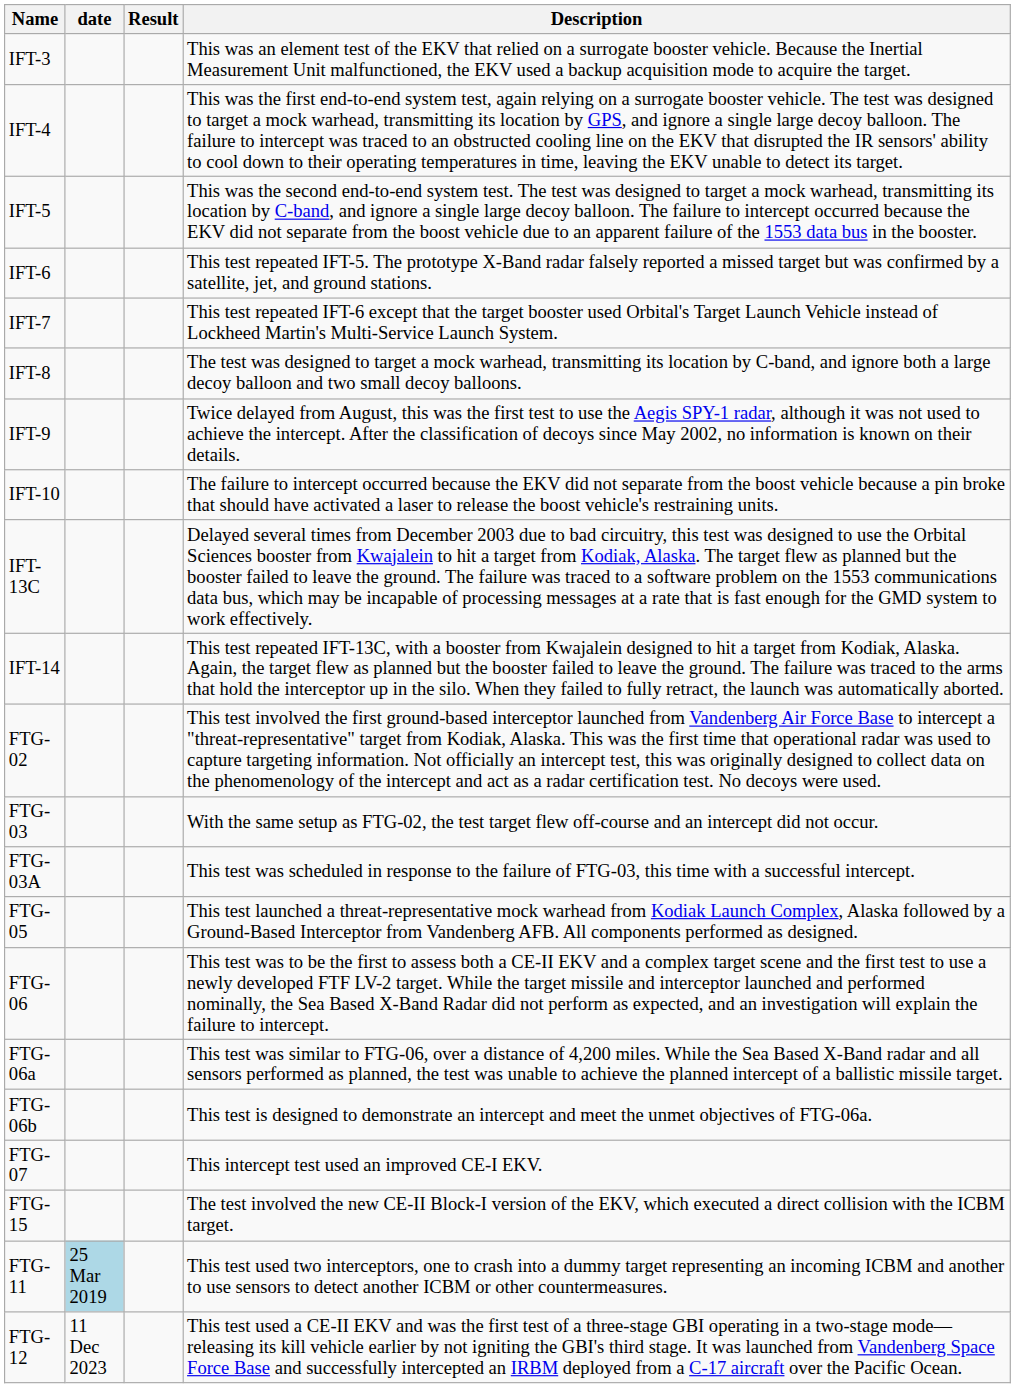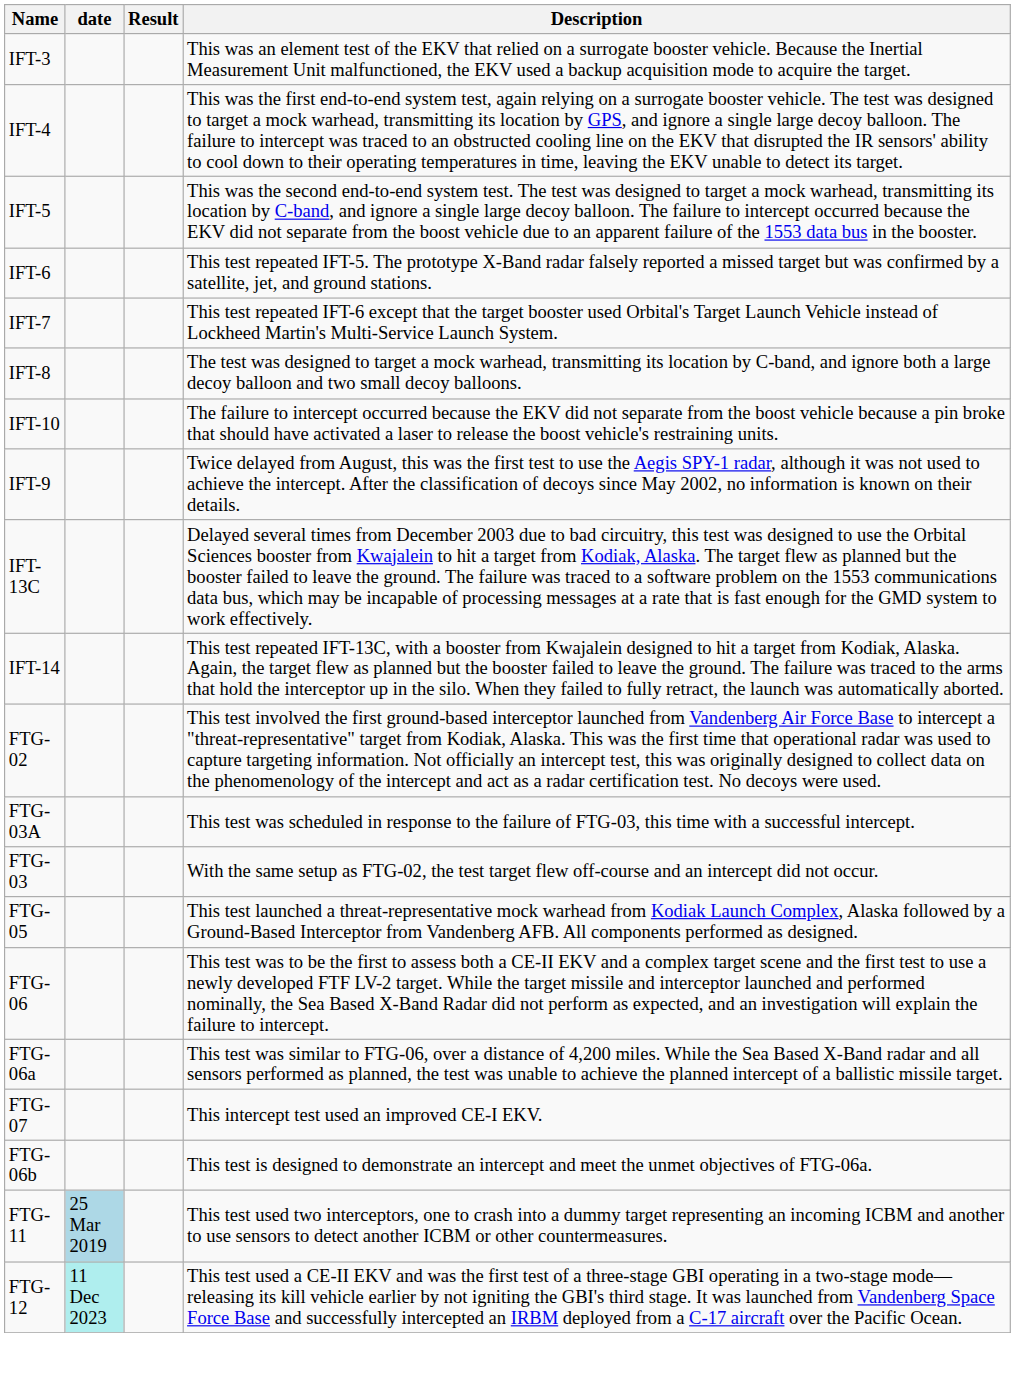rows swapped: IFT-9 <-> IFT-10
rows swapped: FTG-03 <-> FTG-03A
rows swapped: FTG-07 <-> FTG-06b
- row: FTG-15 | The test involved the new CE-II Block-I version of the EKV, which executed a direct collision with the ICBM target.
FTG-12 | date: no background -> paleturquoise background
